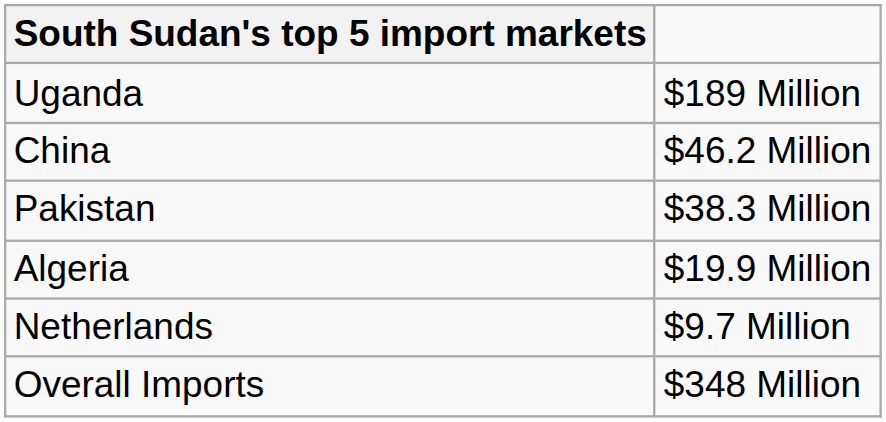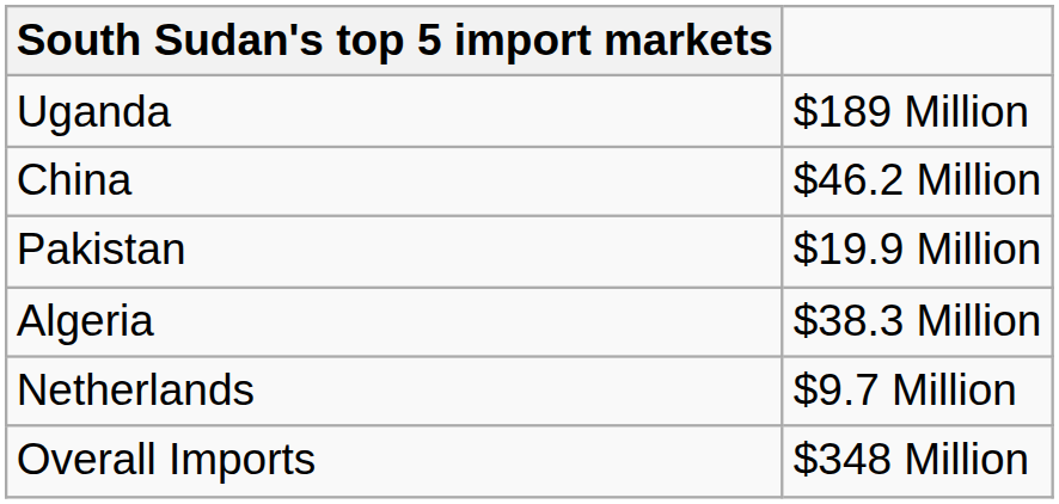Pakistan | column 2: $38.3 Million -> $19.9 Million
Algeria | column 2: $19.9 Million -> $38.3 Million
